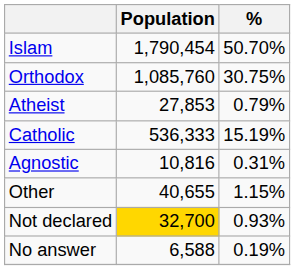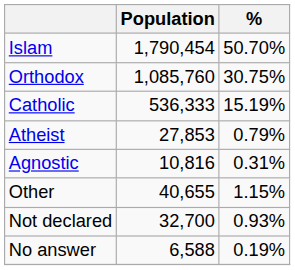rows swapped: Catholic <-> Atheist
Not declared | Population: gold background -> no background
